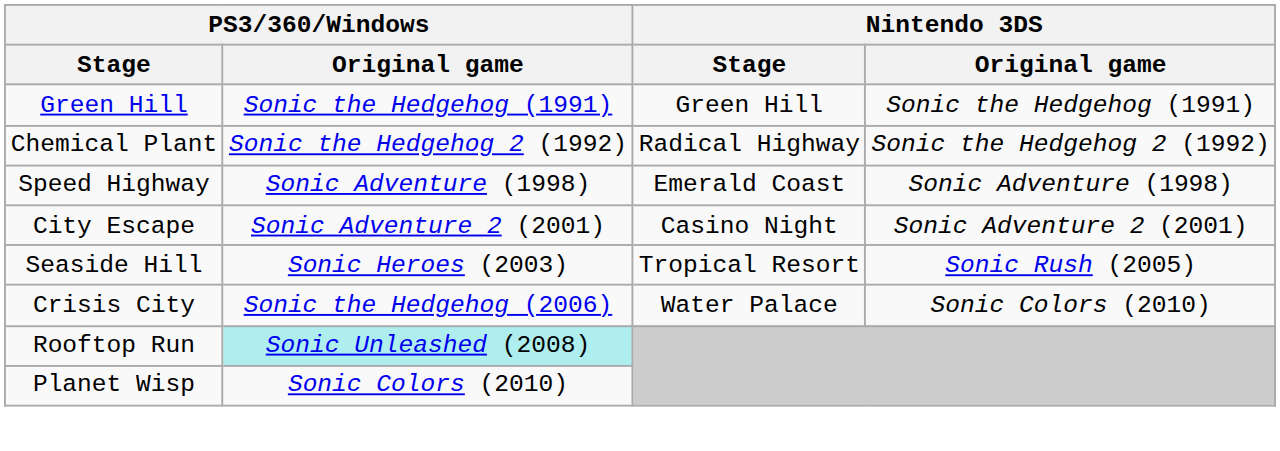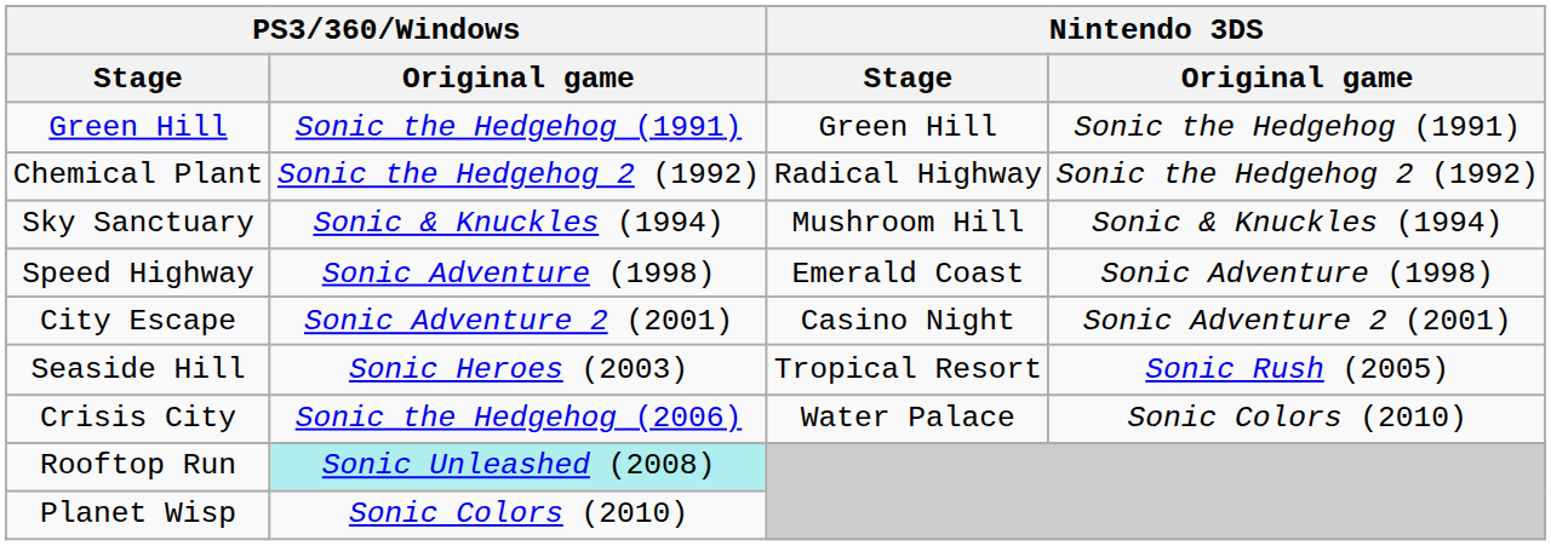+ row: Sky Sanctuary | Sonic & Knuckles (1994) | Mushroom Hill | Sonic & Knuckles (1994)
